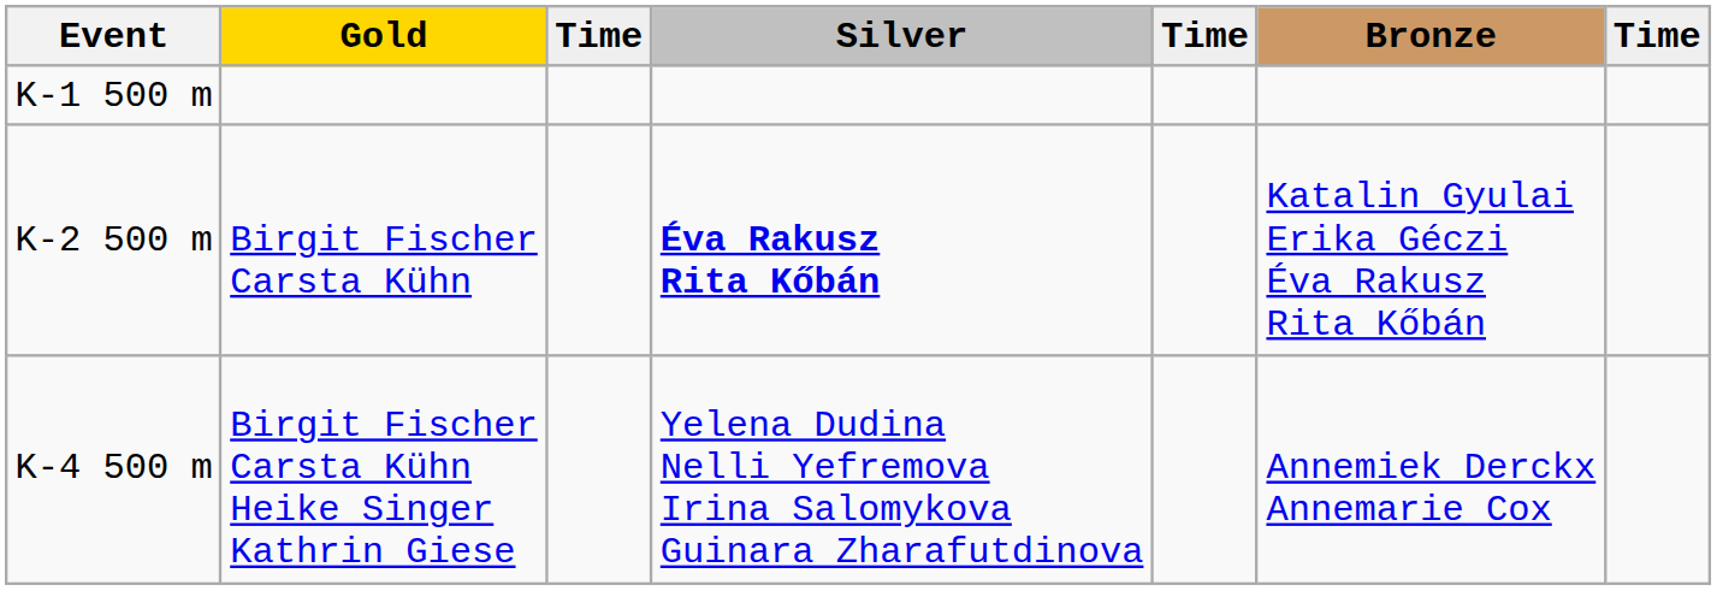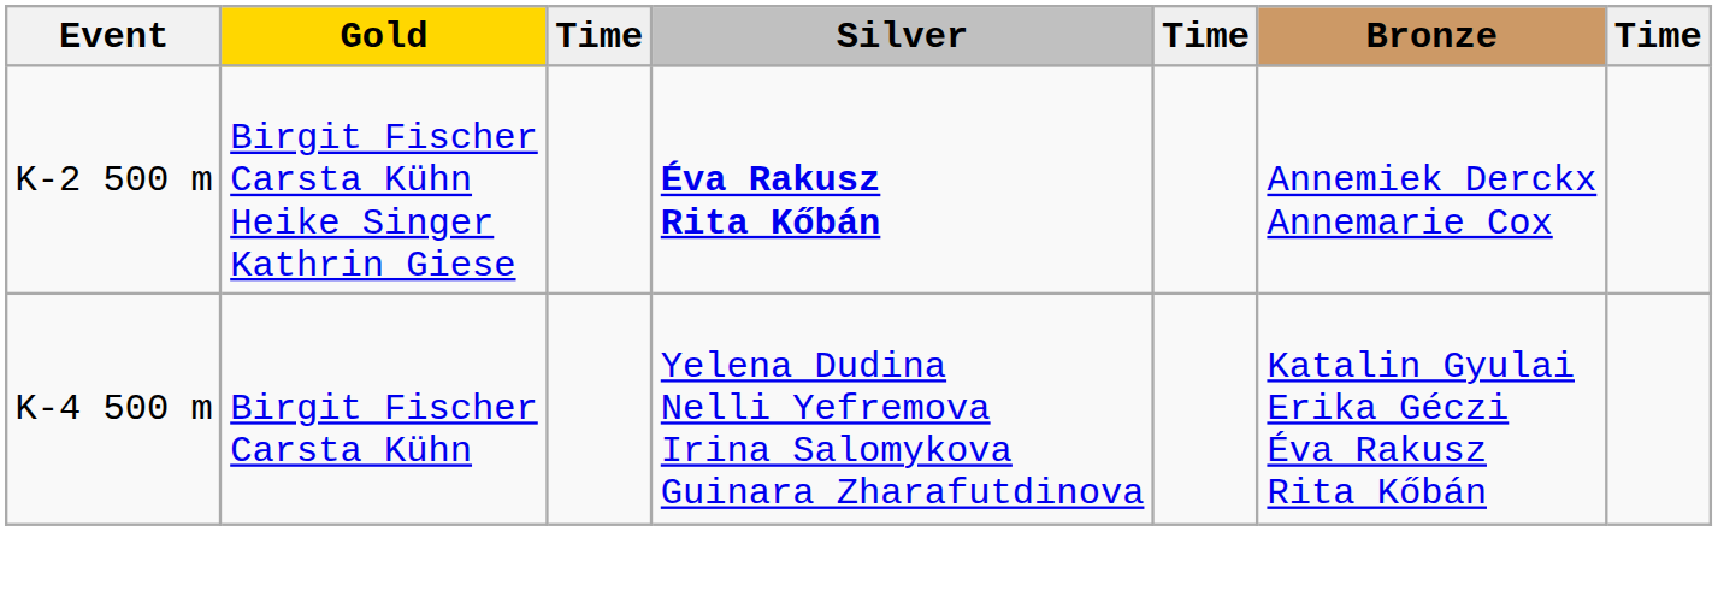- row: K-1 500 m
K-2 500 m | Gold: Birgit Fischer Carsta Kühn -> Birgit Fischer Carsta Kühn Heike Singer Kathrin Giese
K-2 500 m | Bronze: Katalin Gyulai Erika Géczi Éva Rakusz Rita Kőbán -> Annemiek Derckx Annemarie Cox
K-4 500 m | Gold: Birgit Fischer Carsta Kühn Heike Singer Kathrin Giese -> Birgit Fischer Carsta Kühn
K-4 500 m | Bronze: Annemiek Derckx Annemarie Cox -> Katalin Gyulai Erika Géczi Éva Rakusz Rita Kőbán
